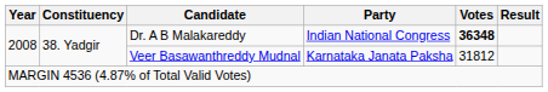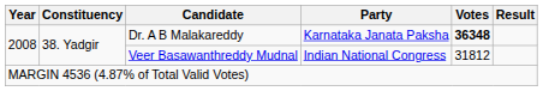Dr. A B Malakareddy | Party: Indian National Congress -> Karnataka Janata Paksha
Veer Basawanthreddy Mudnal | Party: Karnataka Janata Paksha -> Indian National Congress
